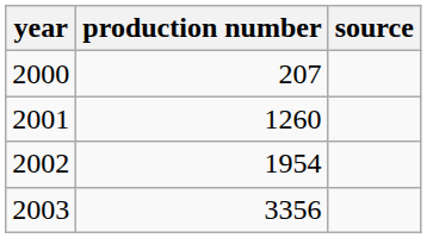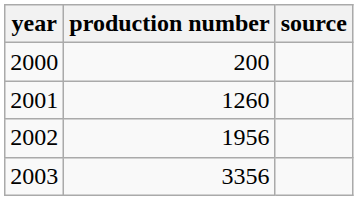2000 | production number: 207 -> 200
2002 | production number: 1954 -> 1956
